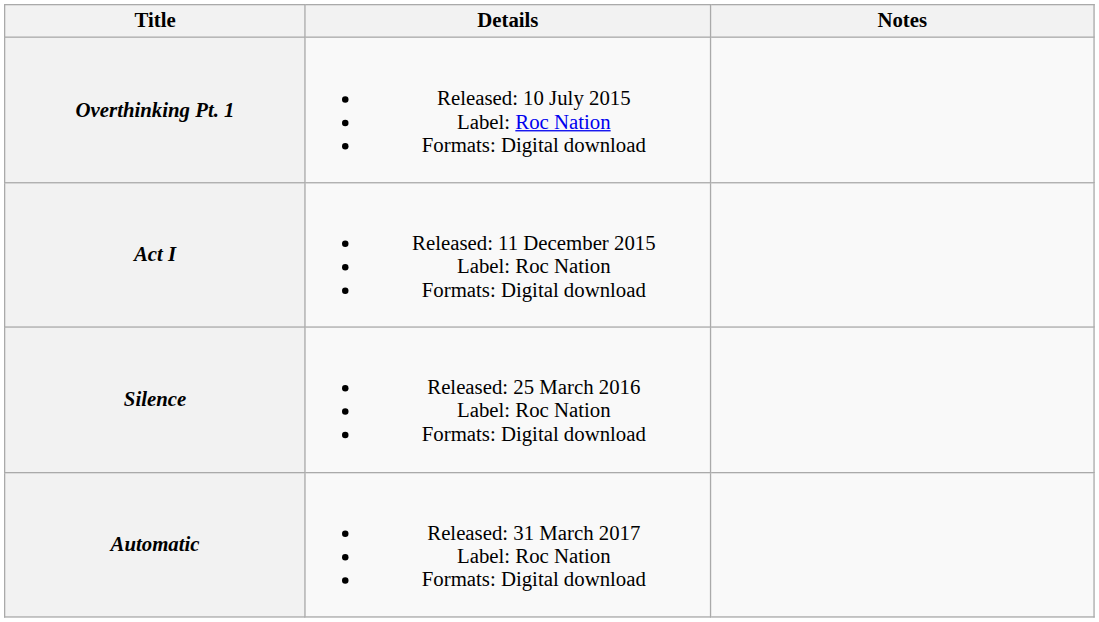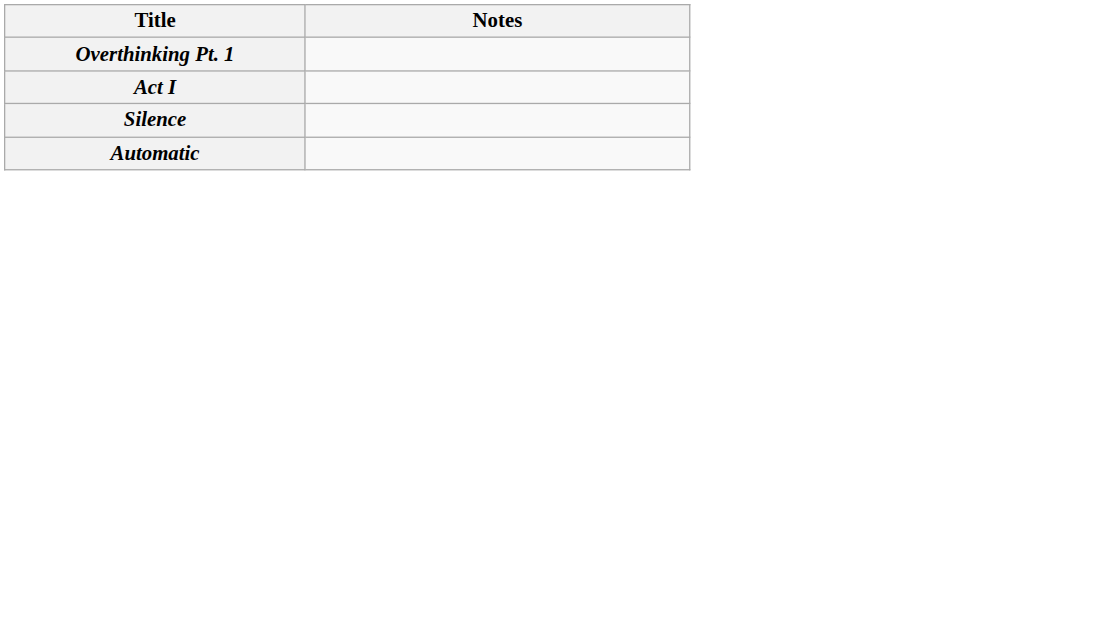- column: Details | Released: 10 July 2015 Label: Roc Nation Formats: Digital download | Released: 11 December 2015 Label: Roc Nation Formats: Digital download | Released: 25 March 2016 Label: Roc Nation Formats: Digital download | Released: 31 March 2017 Label: Roc Nation Formats: Digital download
